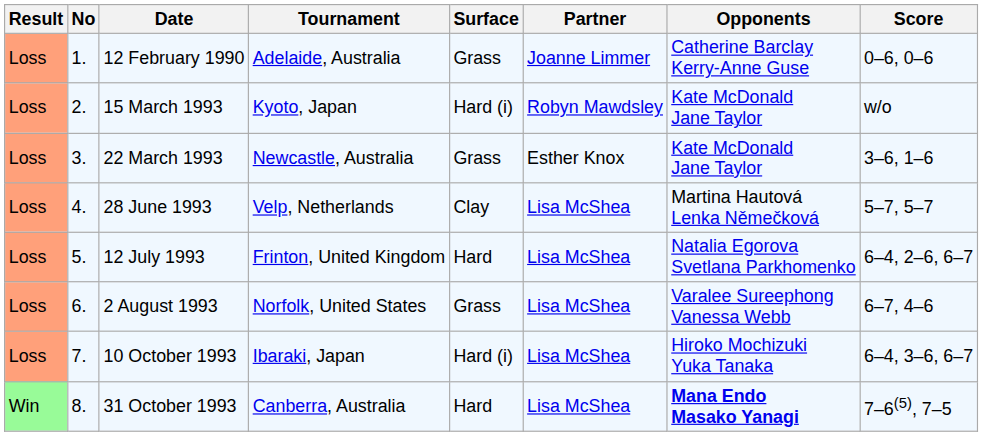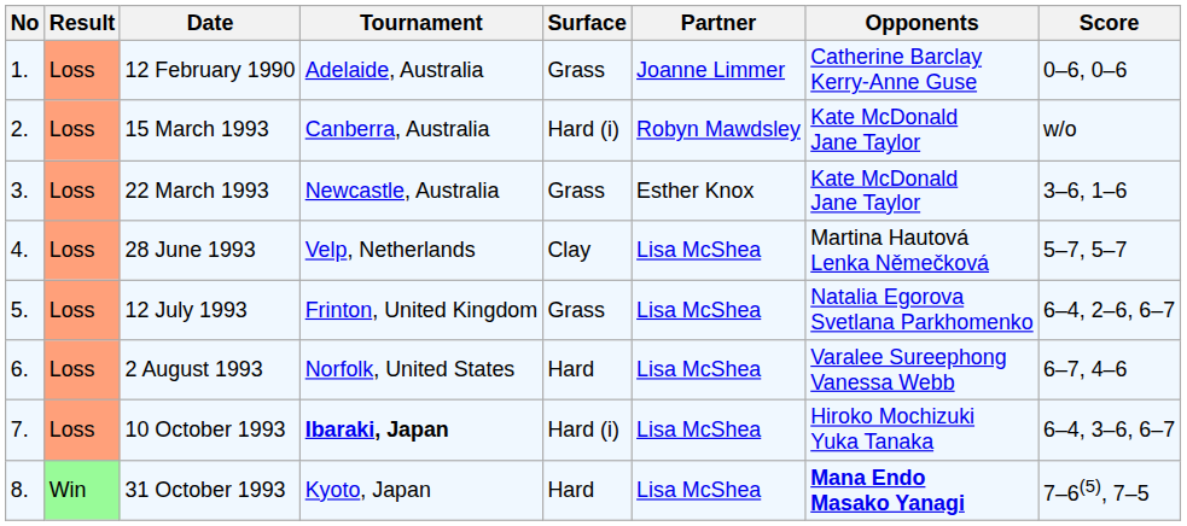columns swapped: Result <-> No
15 March 1993 | Tournament: Kyoto, Japan -> Canberra, Australia
12 July 1993 | Surface: Hard -> Grass
2 August 1993 | Surface: Grass -> Hard
10 October 1993 | Tournament: normal -> bold
31 October 1993 | Tournament: Canberra, Australia -> Kyoto, Japan
